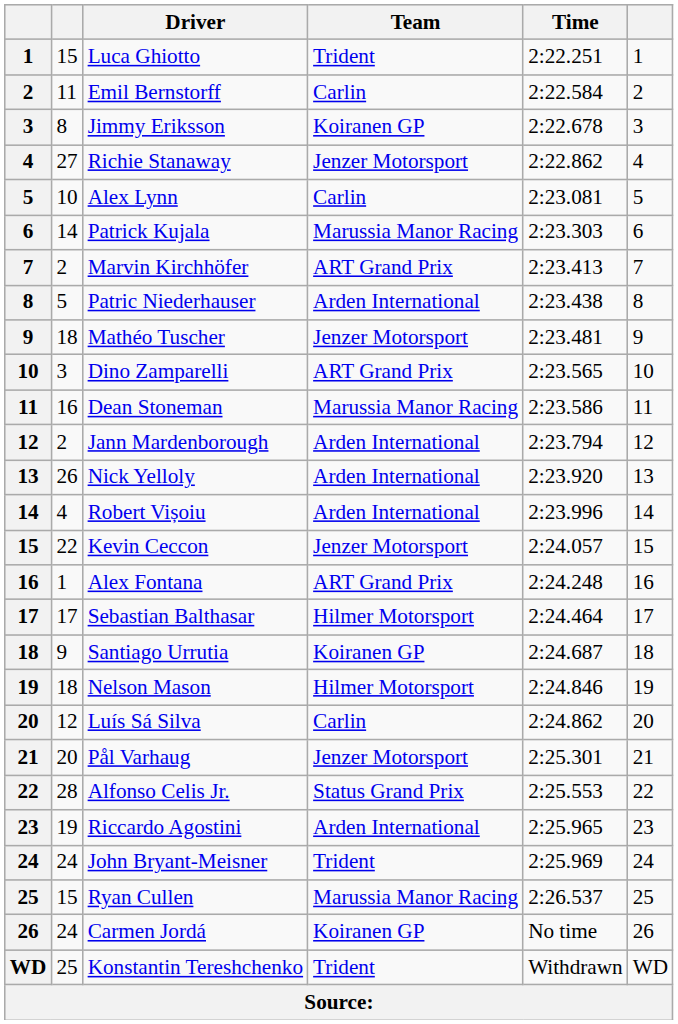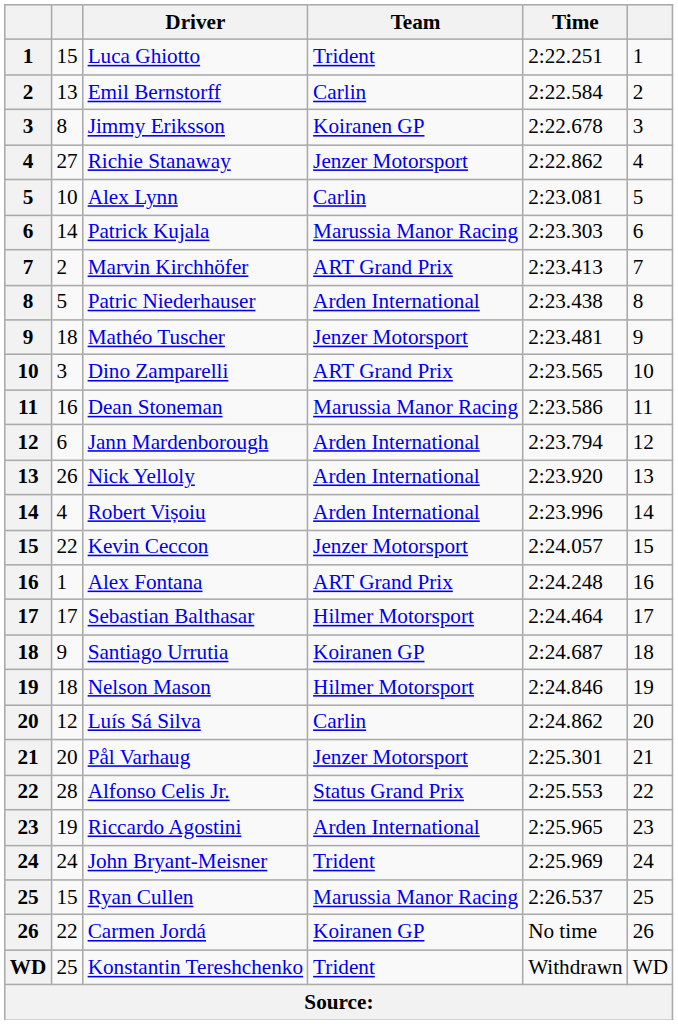Emil Bernstorff | column 2: 11 -> 13
Jann Mardenborough | column 2: 2 -> 6
Carmen Jordá | column 2: 24 -> 22
